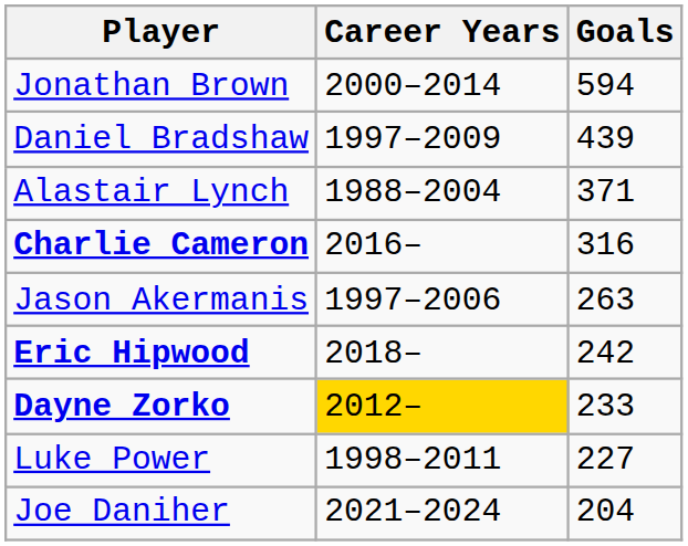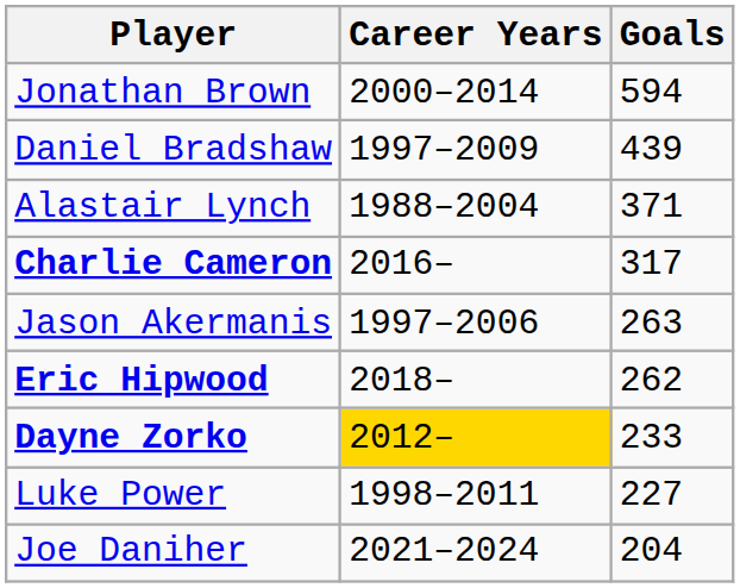Charlie Cameron | Goals: 316 -> 317
Eric Hipwood | Goals: 242 -> 262
